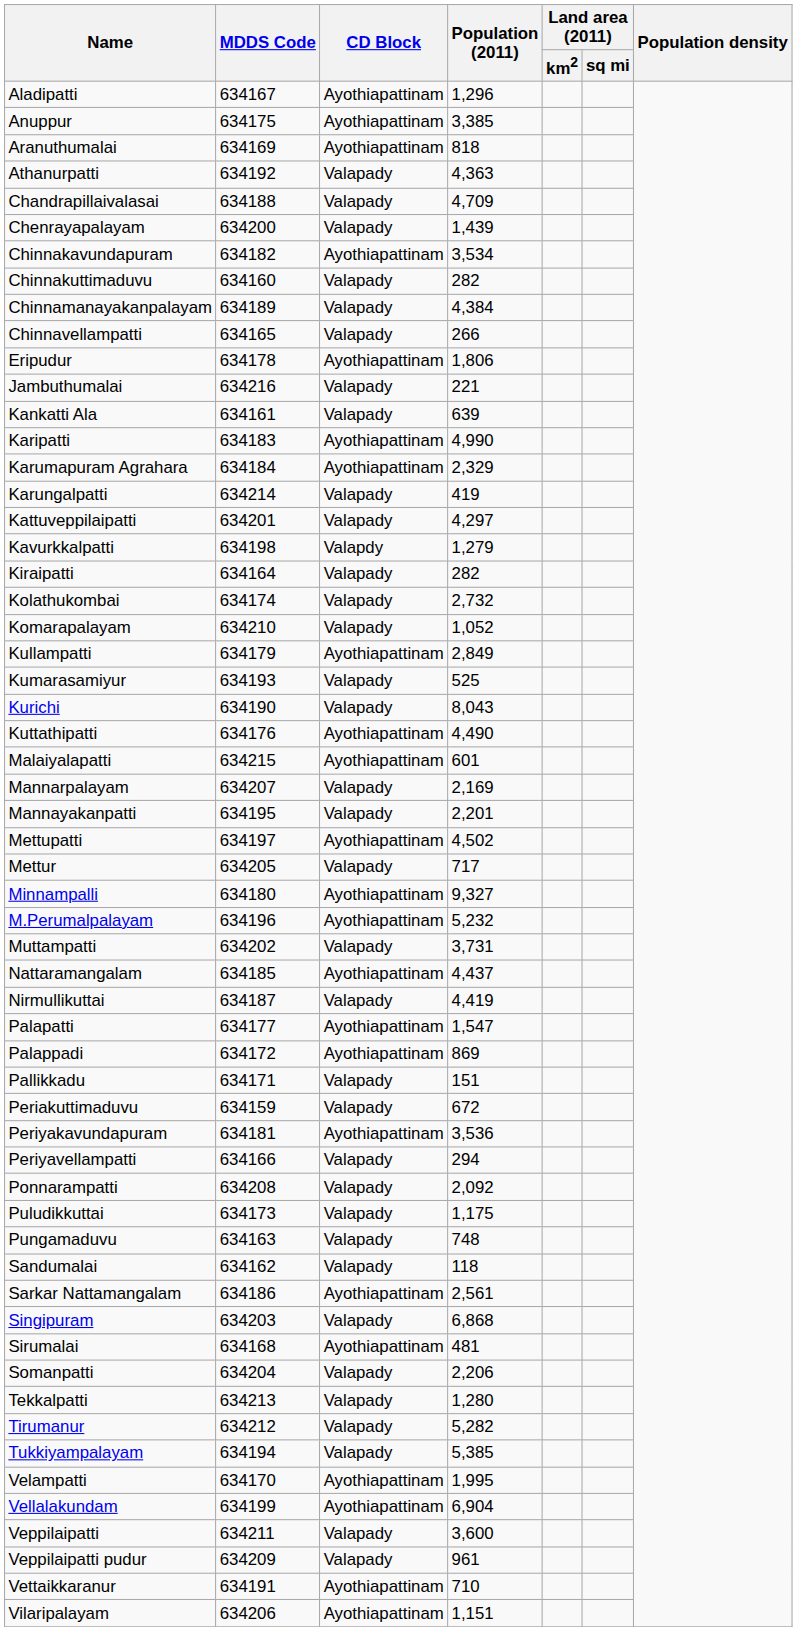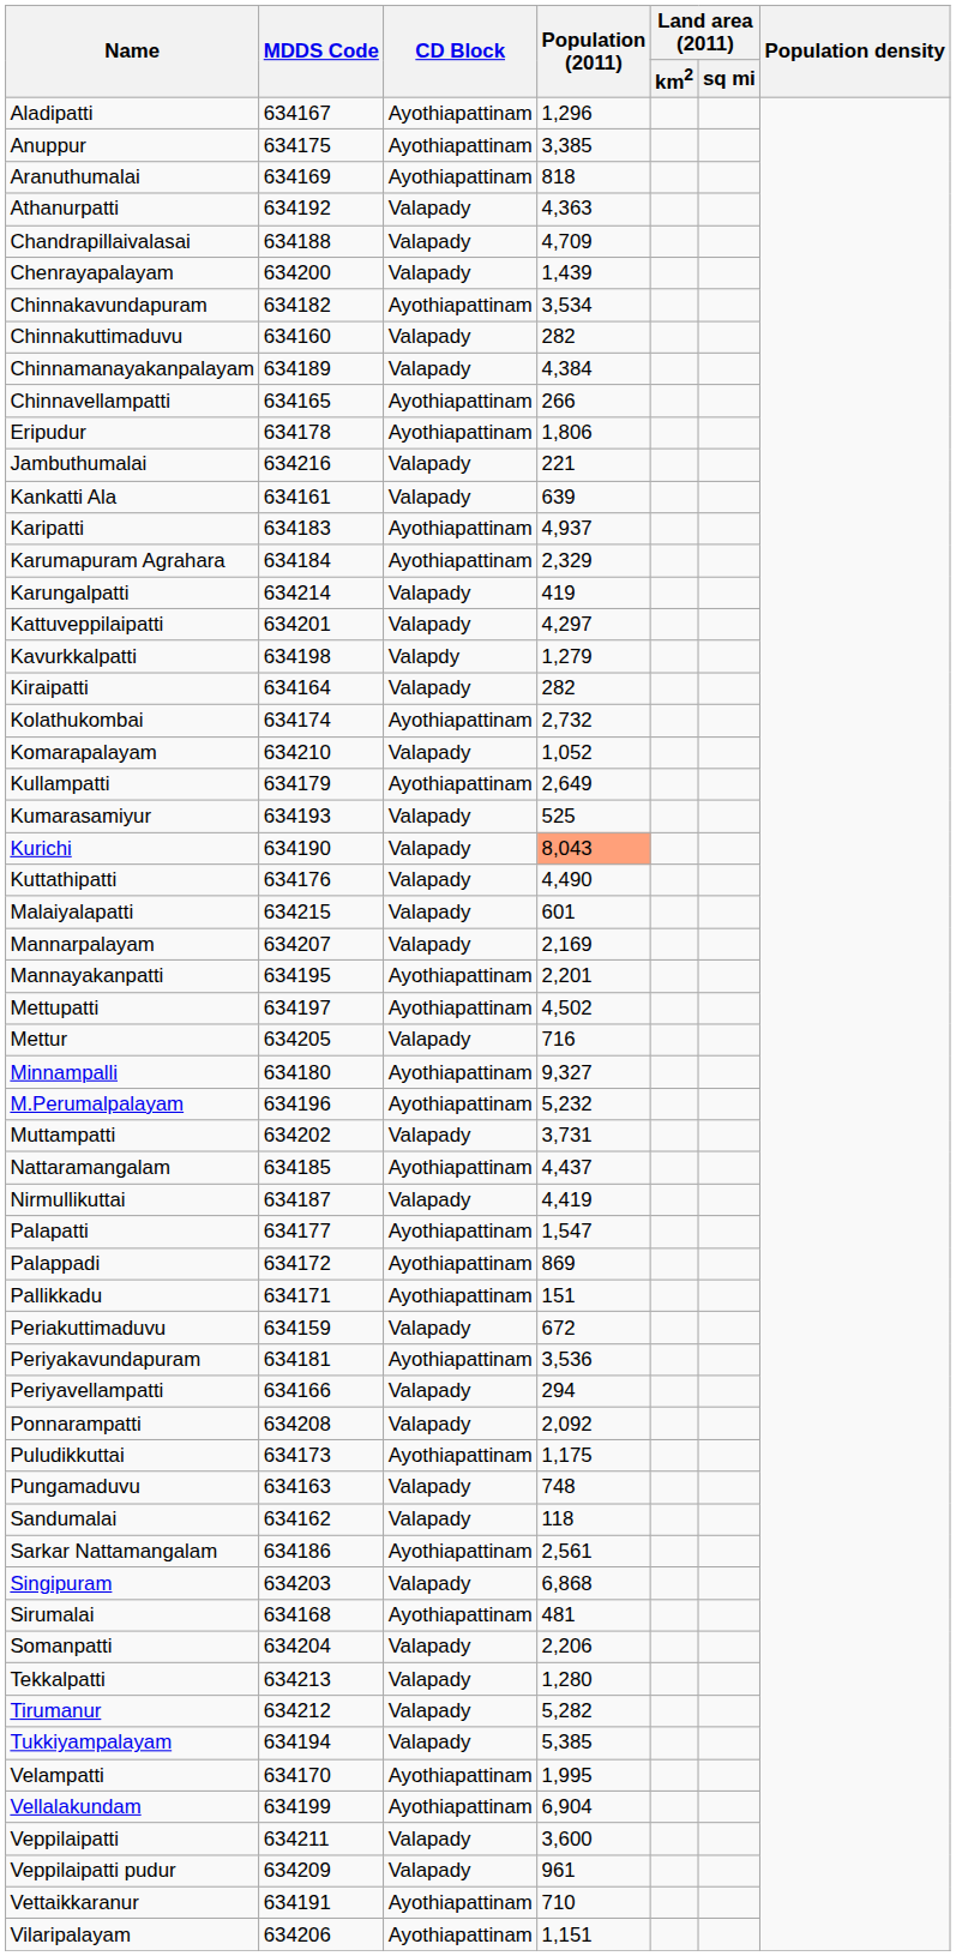Chinnavellampatti | CD Block: Valapady -> Ayothiapattinam
Karipatti | Population (2011): 4,990 -> 4,937
Kolathukombai | CD Block: Valapady -> Ayothiapattinam
Kullampatti | Population (2011): 2,849 -> 2,649
Kurichi | Population (2011): no background -> lightsalmon background
Kuttathipatti | CD Block: Ayothiapattinam -> Valapady
Malaiyalapatti | CD Block: Ayothiapattinam -> Valapady
Mannayakanpatti | CD Block: Valapady -> Ayothiapattinam
Mettur | Population (2011): 717 -> 716
Pallikkadu | CD Block: Valapady -> Ayothiapattinam
Puludikkuttai | CD Block: Valapady -> Ayothiapattinam
